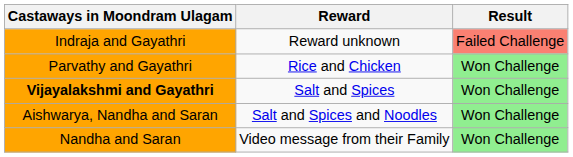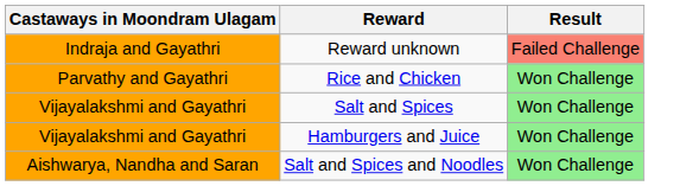Salt and Spices | Castaways in Moondram Ulagam: bold -> normal
+ row: Vijayalakshmi and Gayathri | Hamburgers and Juice | Won Challenge
- row: Nandha and Saran | Video message from their Family | Won Challenge
